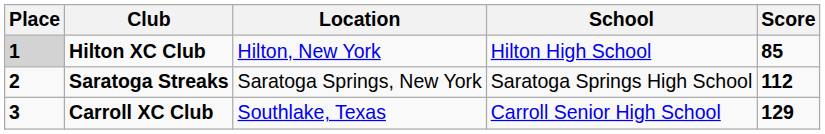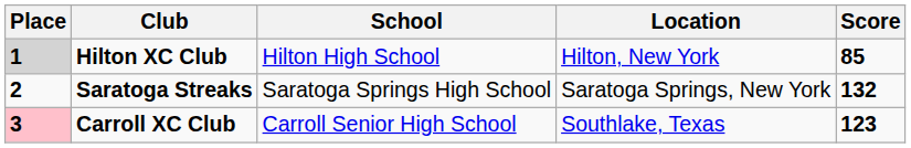columns swapped: School <-> Location
Saratoga Streaks | Score: 112 -> 132
Carroll XC Club | Place: no background -> pink background
Carroll XC Club | Score: 129 -> 123
